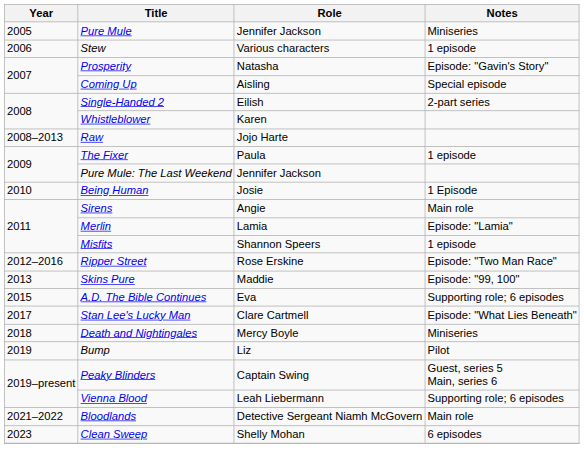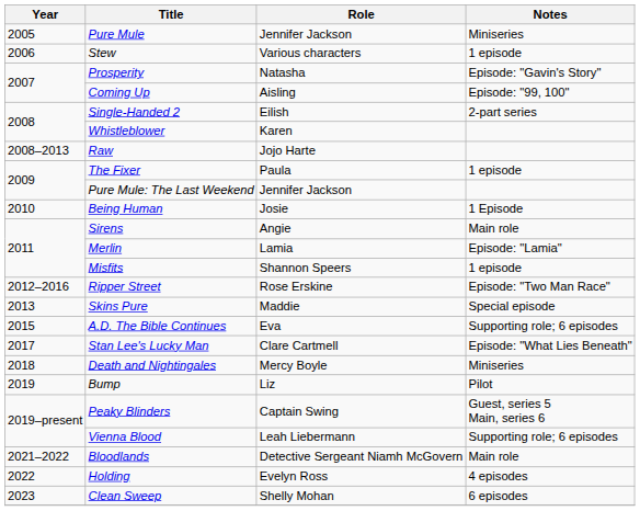Coming Up | Notes: Special episode -> Episode: "99, 100"
Skins Pure | Notes: Episode: "99, 100" -> Special episode
+ row: 2022 | Holding | Evelyn Ross | 4 episodes
